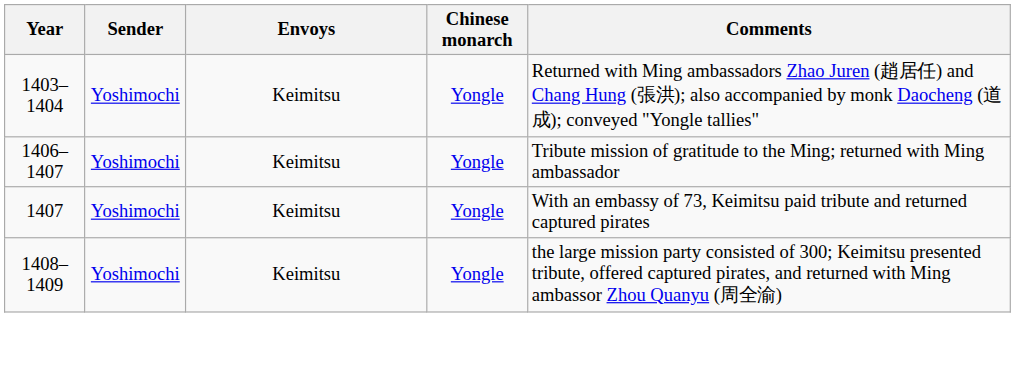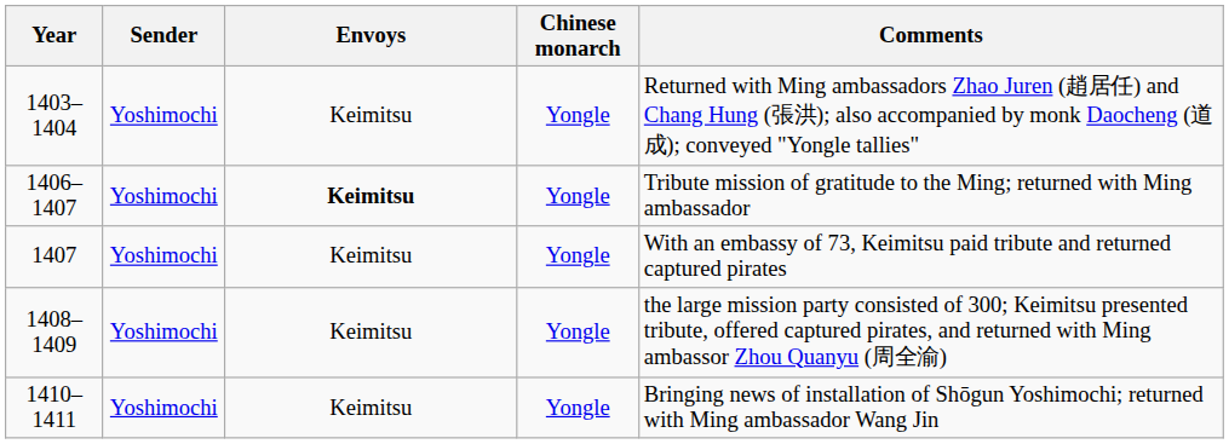1406–1407 | Envoys: normal -> bold
+ row: 1410–1411 | Yoshimochi | Keimitsu | Yongle | Bringing news of installation of Shōgun Yoshimochi; returned with Ming ambassador Wang Jin
